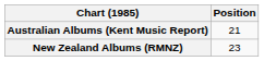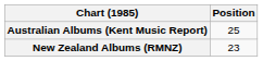Australian Albums (Kent Music Report) | Position: 21 -> 25
